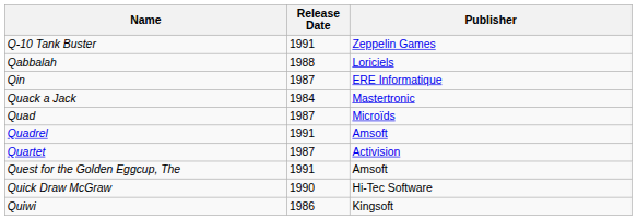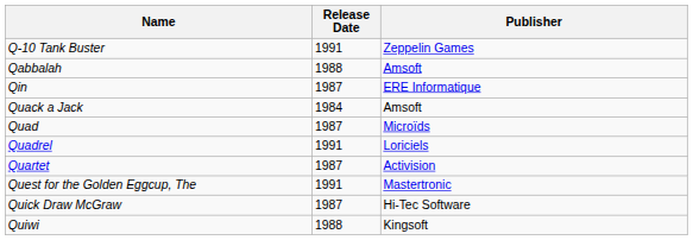Qabbalah | Publisher: Loriciels -> Amsoft
Quack a Jack | Publisher: Mastertronic -> Amsoft
Quadrel | Publisher: Amsoft -> Loriciels
Quest for the Golden Eggcup, The | Publisher: Amsoft -> Mastertronic
Quick Draw McGraw | Release Date: 1990 -> 1987
Quiwi | Release Date: 1986 -> 1988
